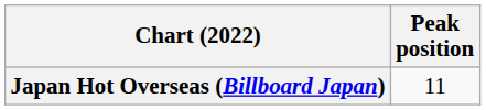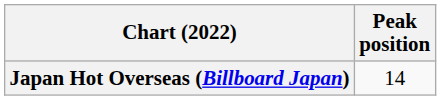Japan Hot Overseas (Billboard Japan) | Peak position: 11 -> 14
